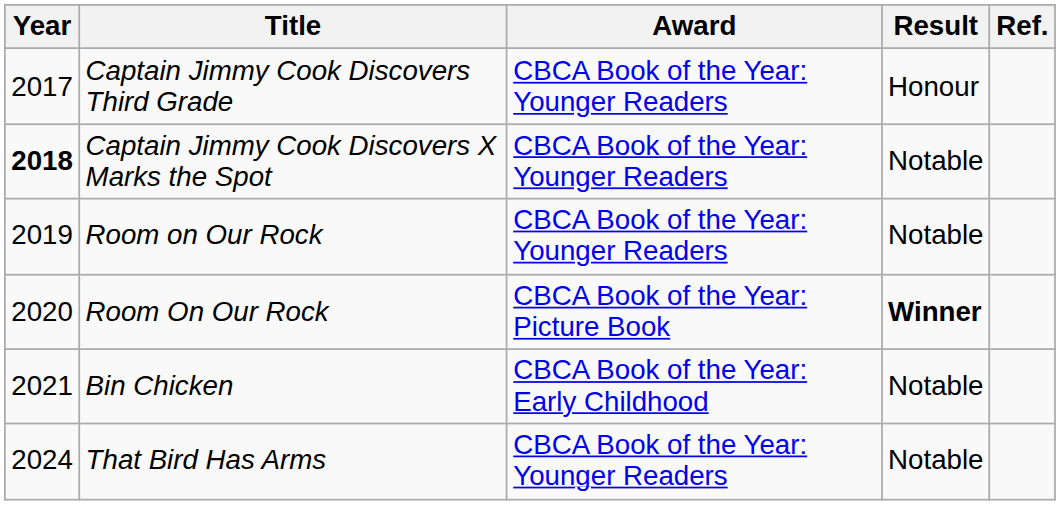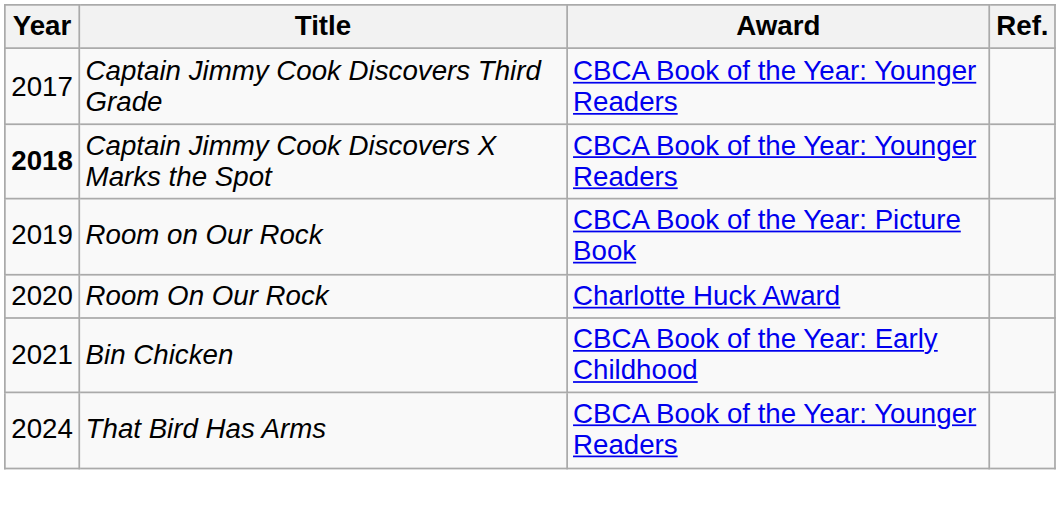- column: Result | Honour | Notable | Notable | Winner | Notable | Notable
Room on Our Rock | Award: CBCA Book of the Year: Younger Readers -> CBCA Book of the Year: Picture Book
Room On Our Rock | Award: CBCA Book of the Year: Picture Book -> Charlotte Huck Award
